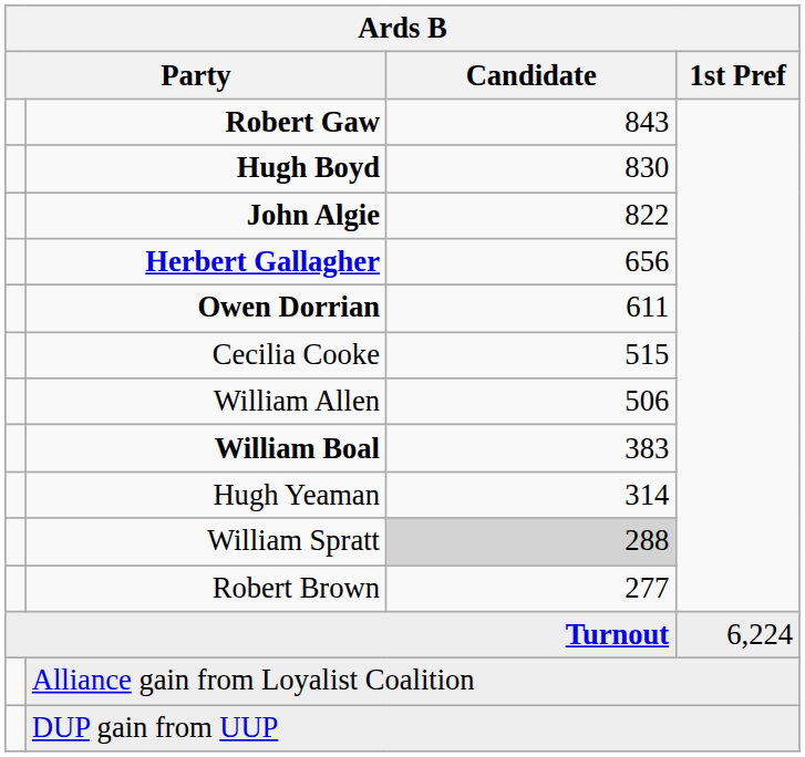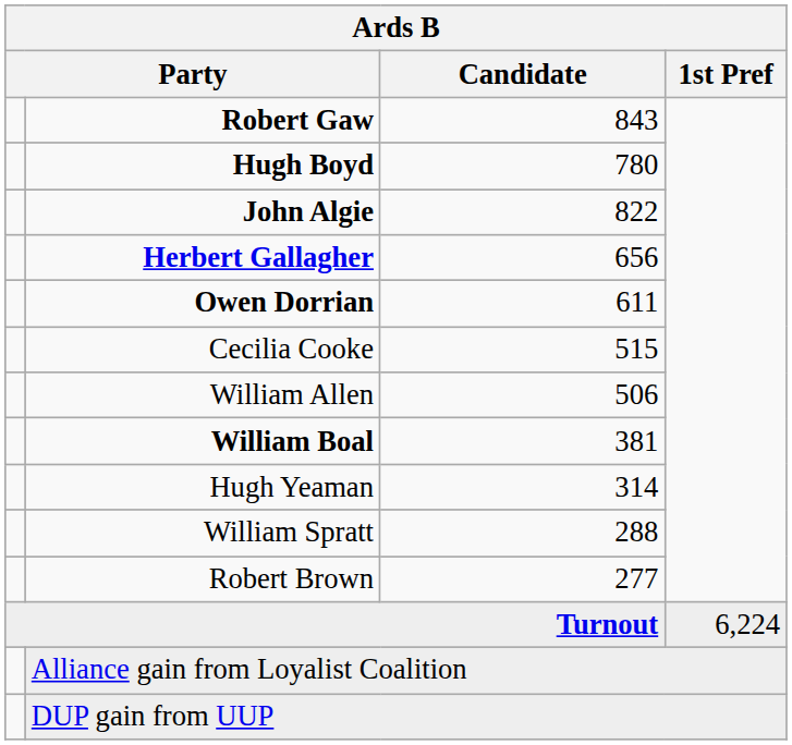Hugh Boyd | Candidate: 830 -> 780
William Boal | Candidate: 383 -> 381
William Spratt | Candidate: lightgrey background -> no background
